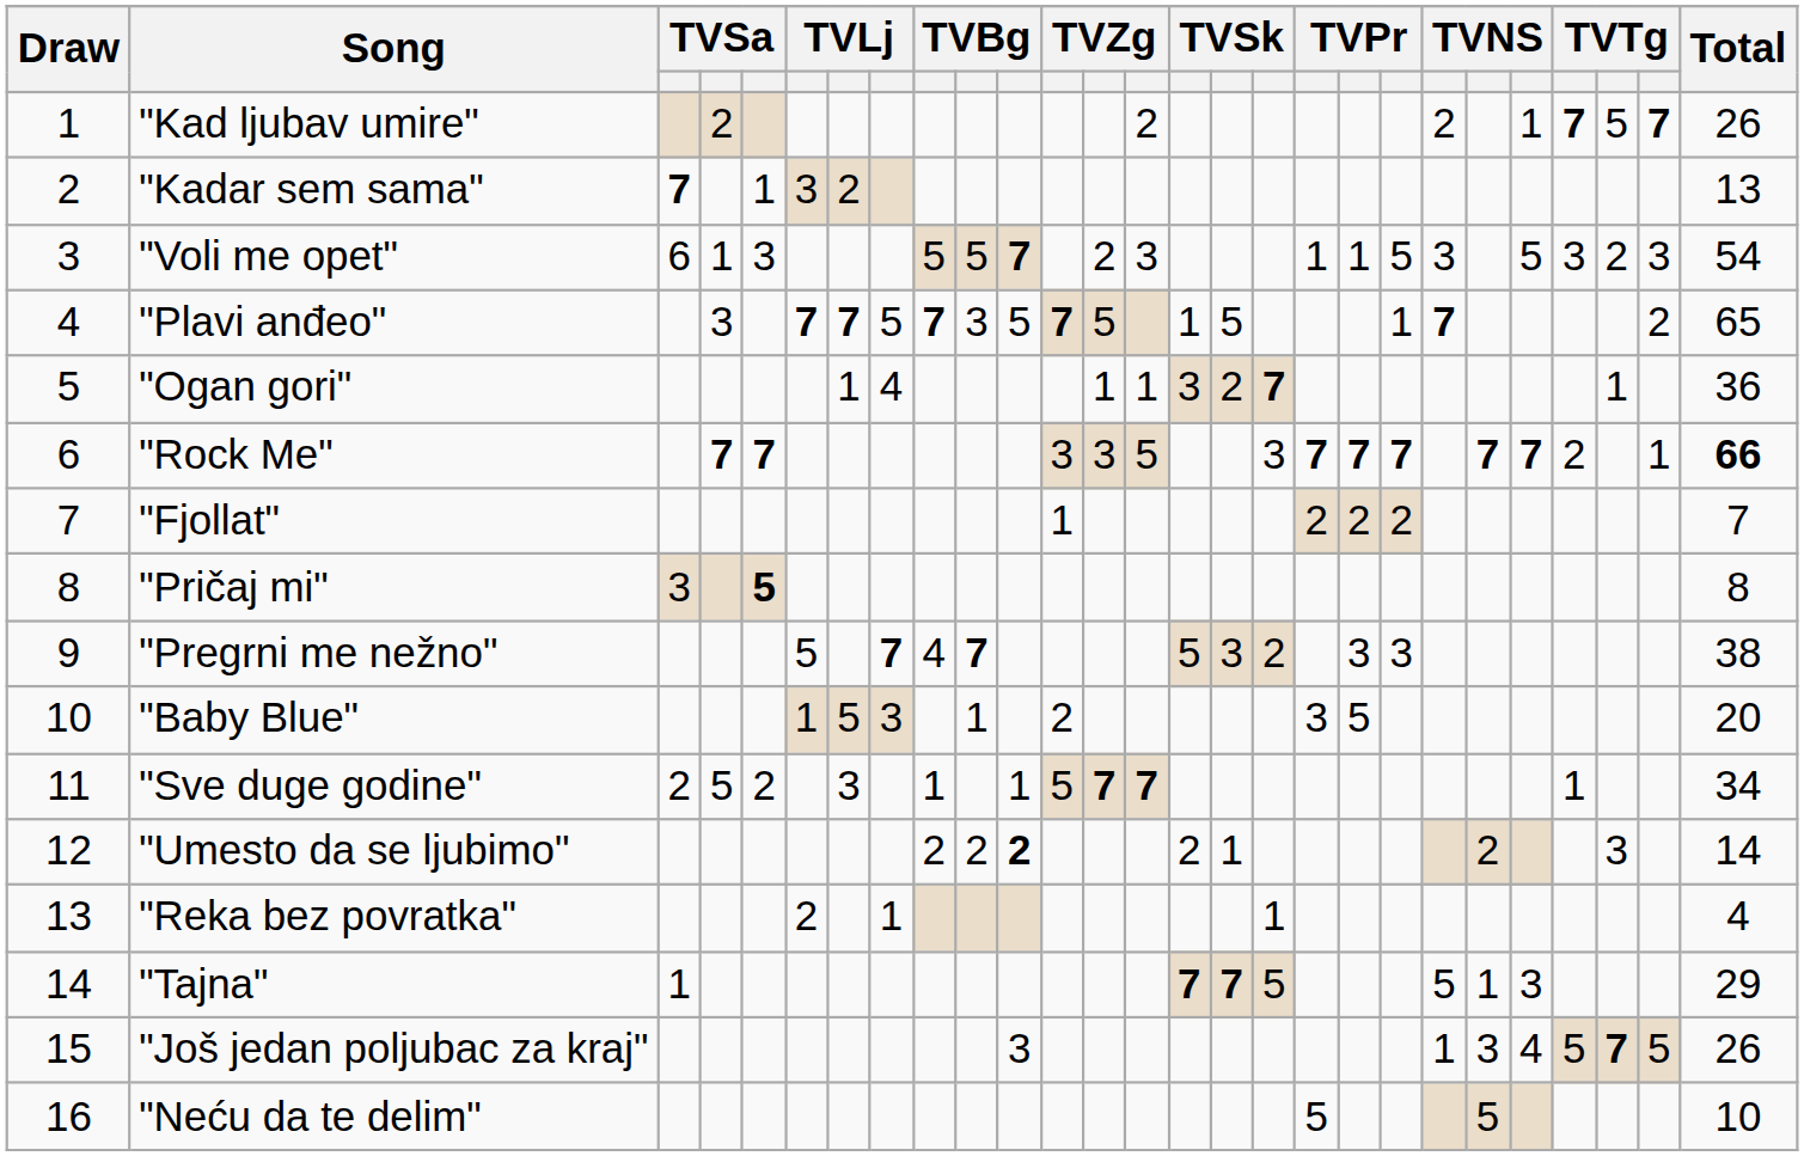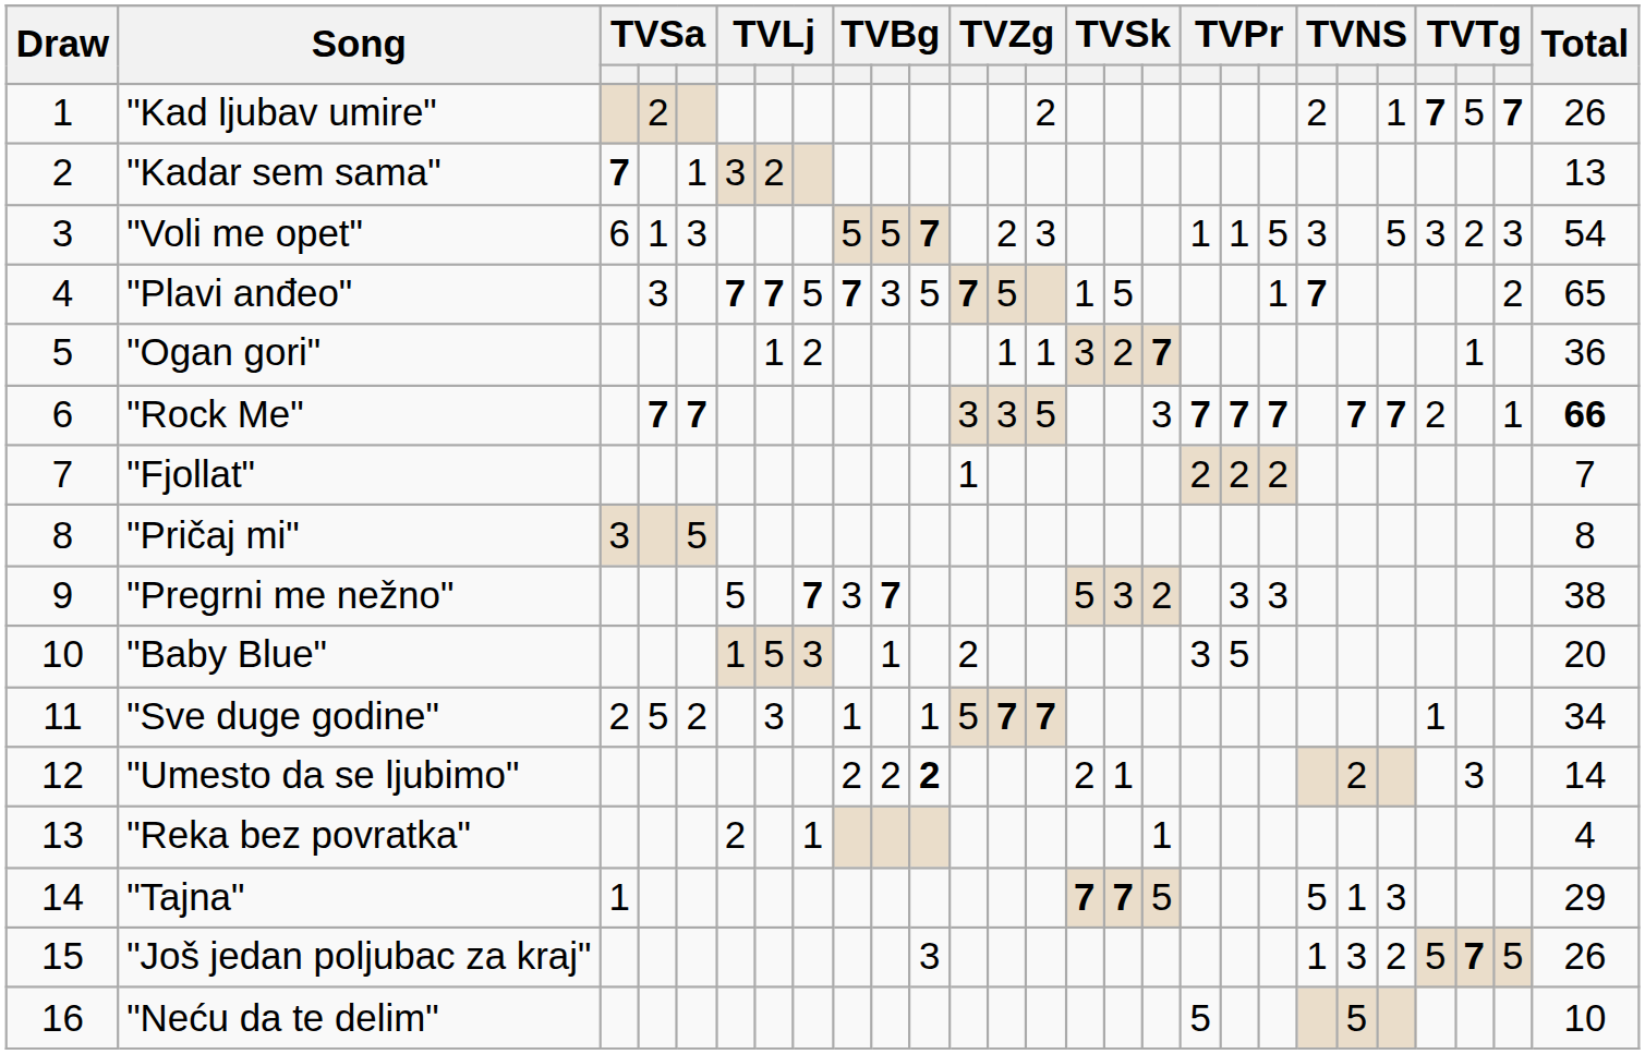"Ogan gori" | column 8: 4 -> 2
"Pričaj mi" | column 5: bold -> normal
"Pregrni me nežno" | column 9: 4 -> 3
"Još jedan poljubac za kraj" | column 23: 4 -> 2
